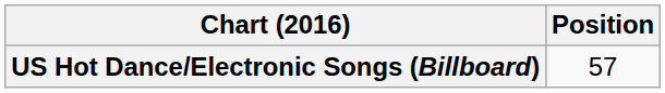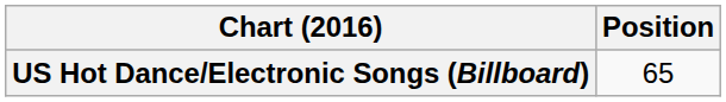US Hot Dance/Electronic Songs (Billboard) | Position: 57 -> 65
